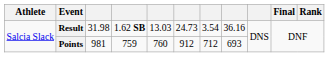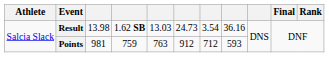Result | column 3: 31.98 -> 13.98
Points | column 5: 760 -> 763
Points | column 8: 693 -> 593
